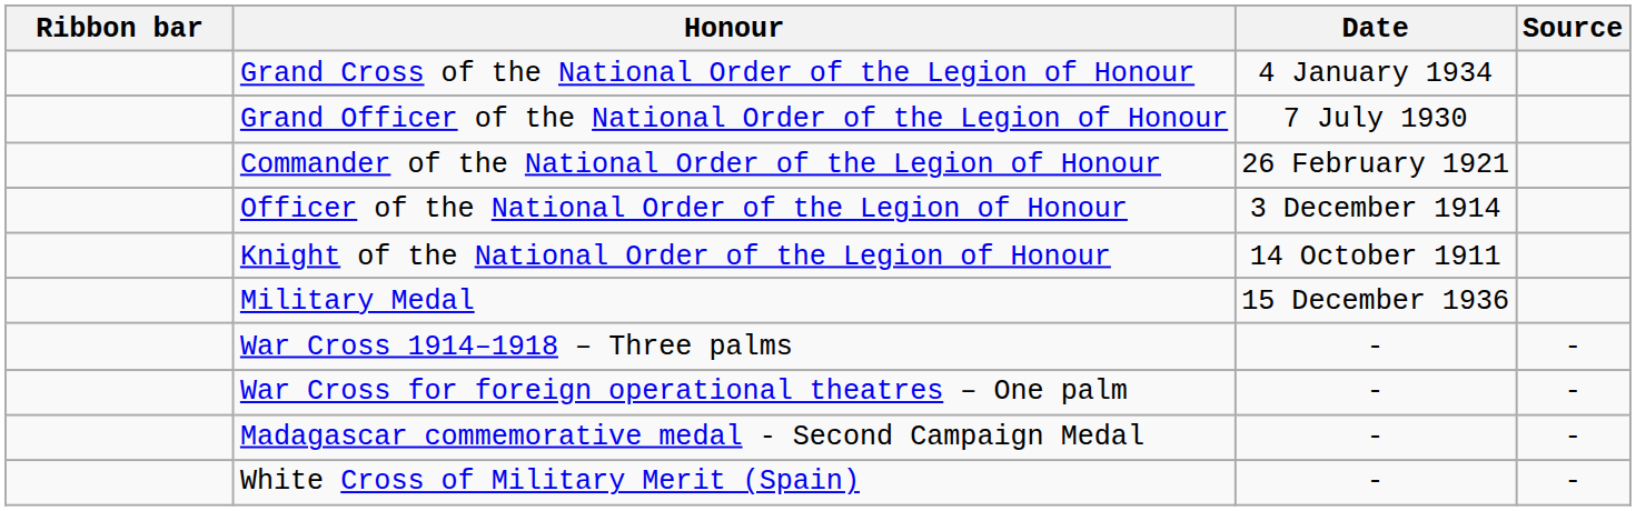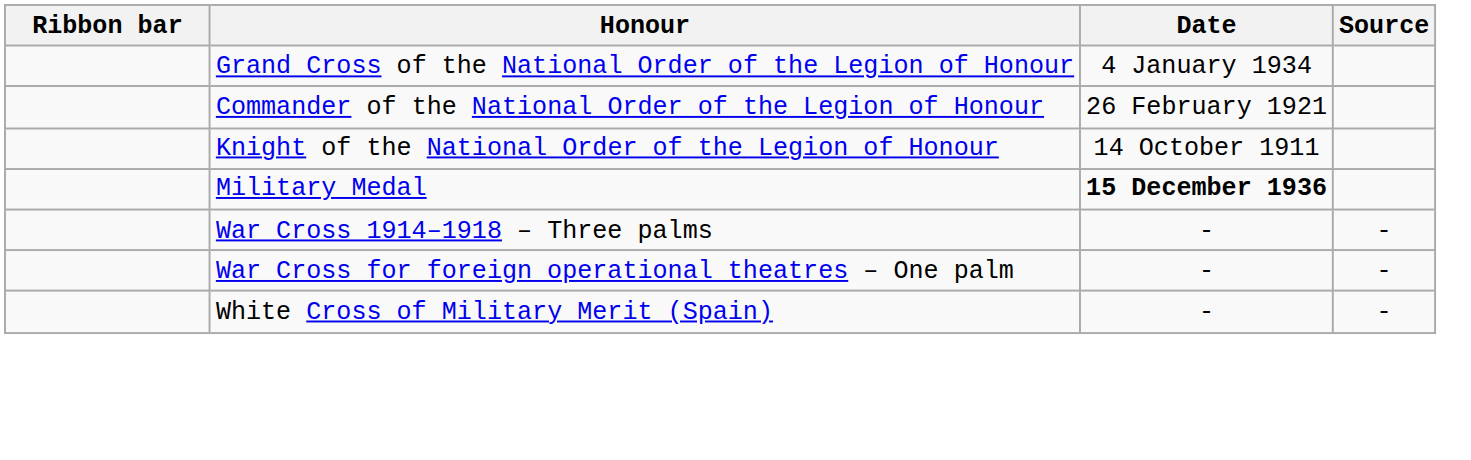- row: Grand Officer of the National Order of the Legion of Honour | 7 July 1930
- row: Officer of the National Order of the Legion of Honour | 3 December 1914
Military Medal | Date: normal -> bold
- row: Madagascar commemorative medal - Second Campaign Medal | - | -
